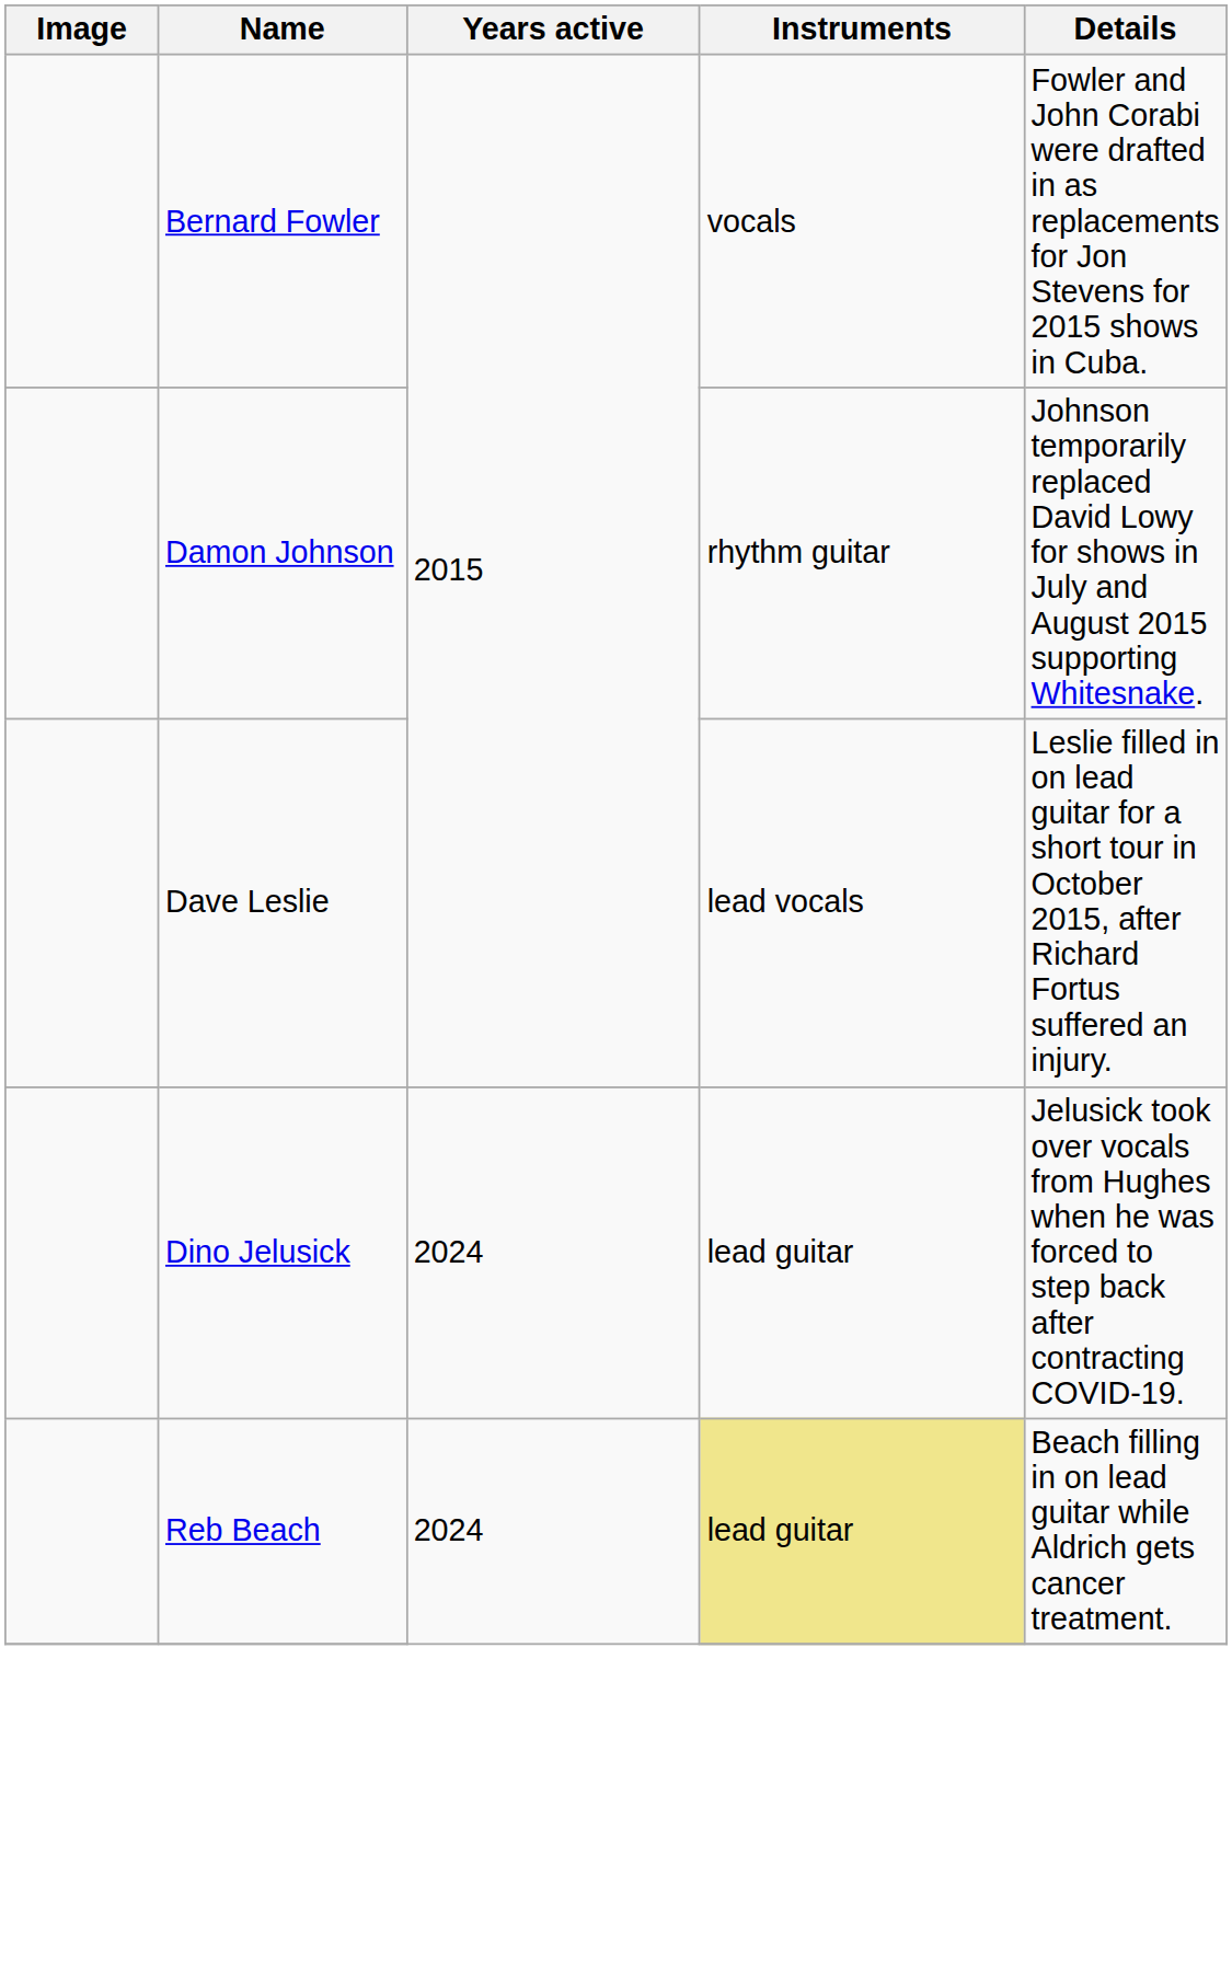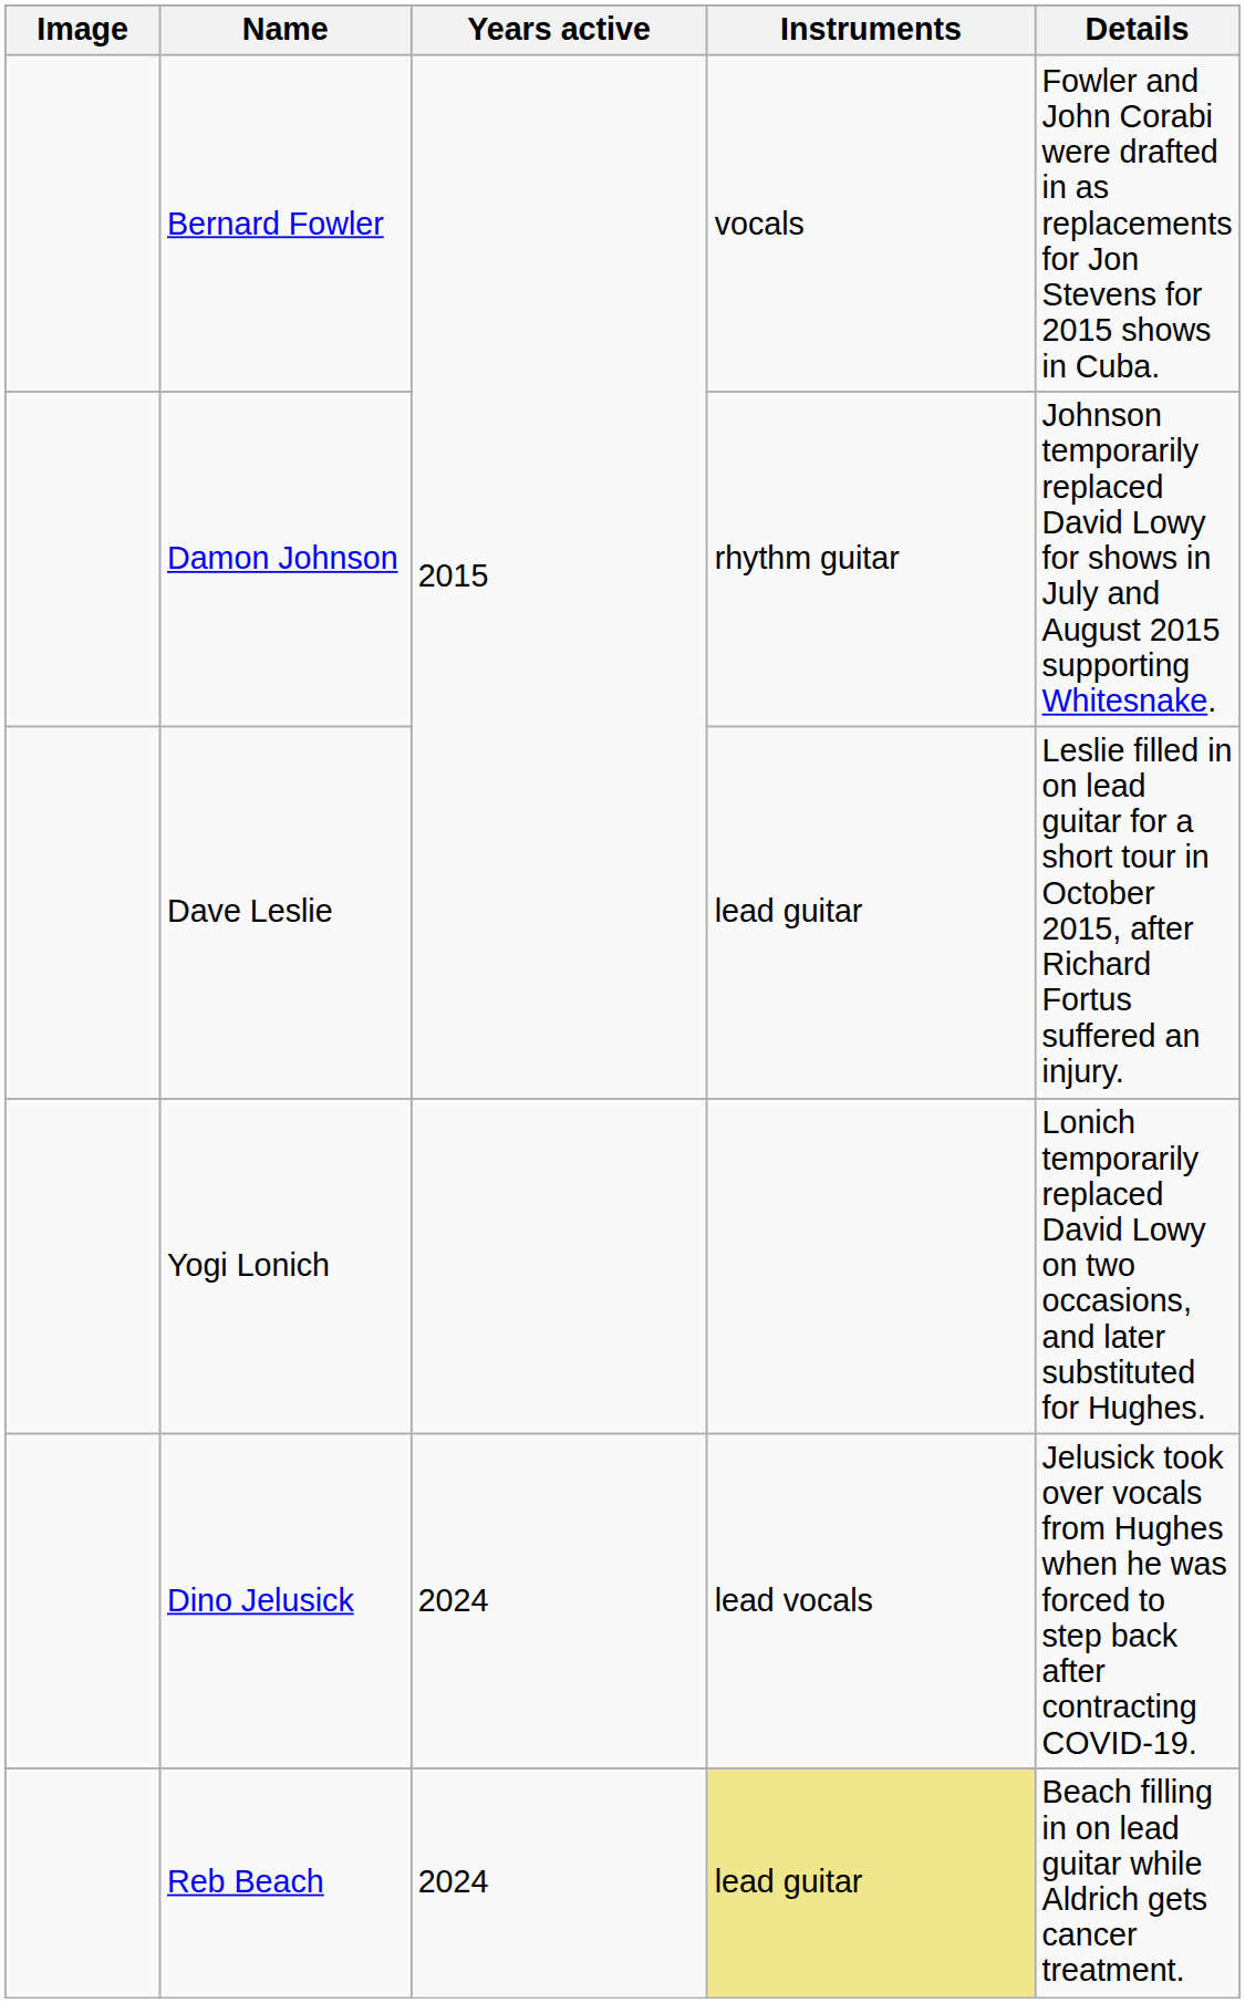Dave Leslie | Instruments: lead vocals -> lead guitar
+ row: Yogi Lonich | Lonich temporarily replaced David Lowy on two occasions, and later substituted for Hughes.
Dino Jelusick | Instruments: lead guitar -> lead vocals
